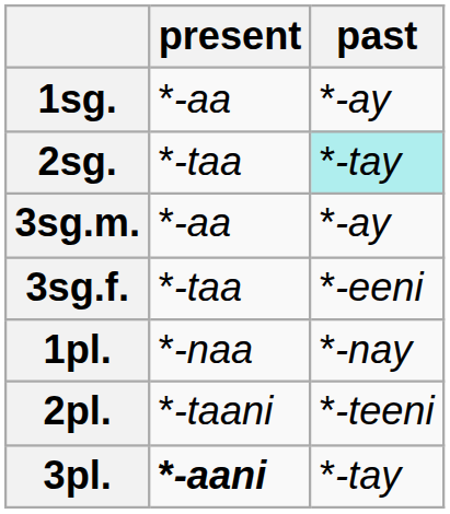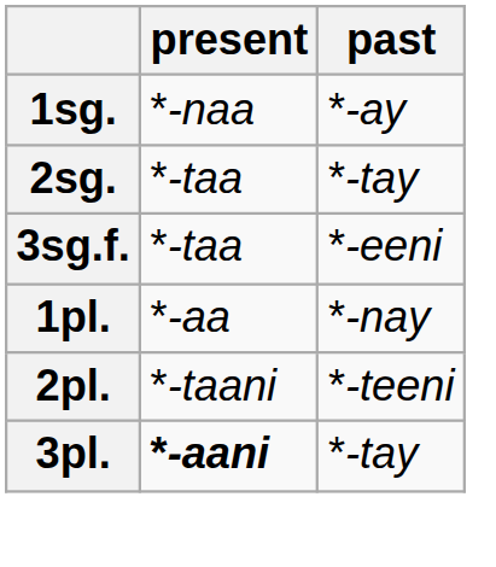1sg. | present: *-aa -> *-naa
2sg. | past: paleturquoise background -> no background
- row: 3sg.m. | *-aa | *-ay
1pl. | present: *-naa -> *-aa
